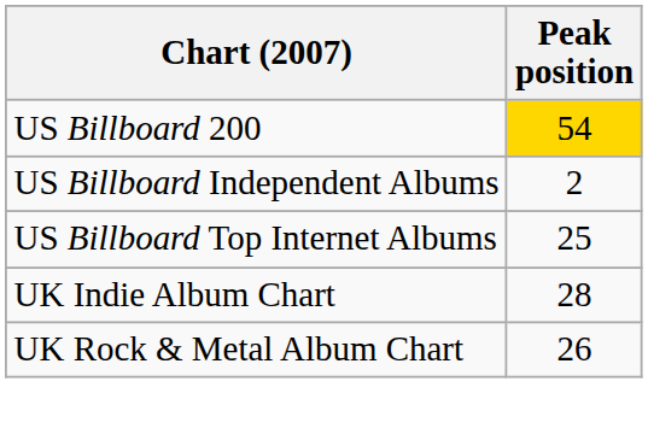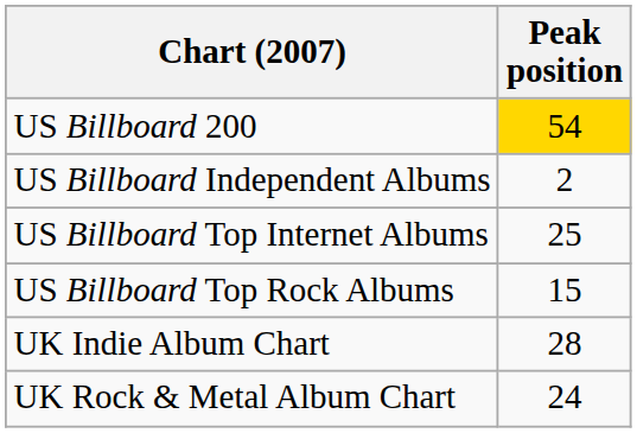+ row: US Billboard Top Rock Albums | 15
UK Rock & Metal Album Chart | Peak position: 26 -> 24
